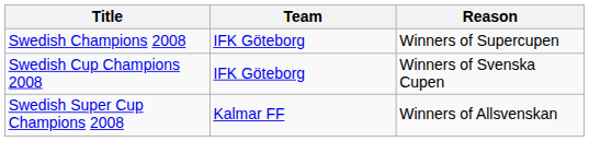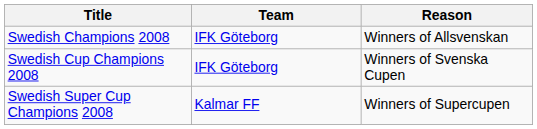Swedish Champions 2008 | Reason: Winners of Supercupen -> Winners of Allsvenskan
Swedish Super Cup Champions 2008 | Reason: Winners of Allsvenskan -> Winners of Supercupen
